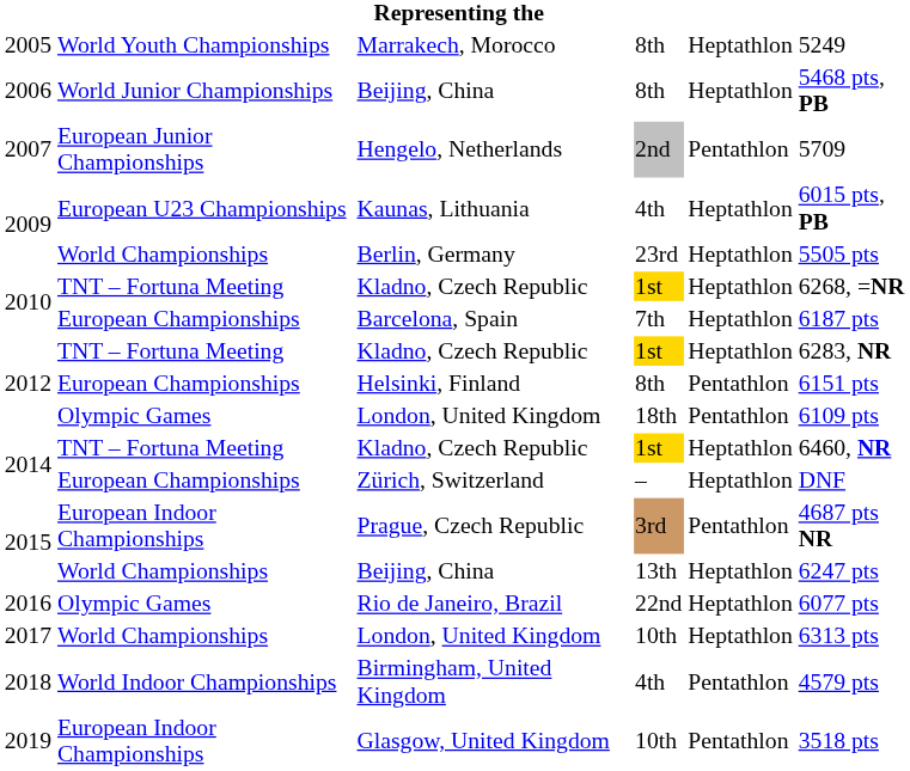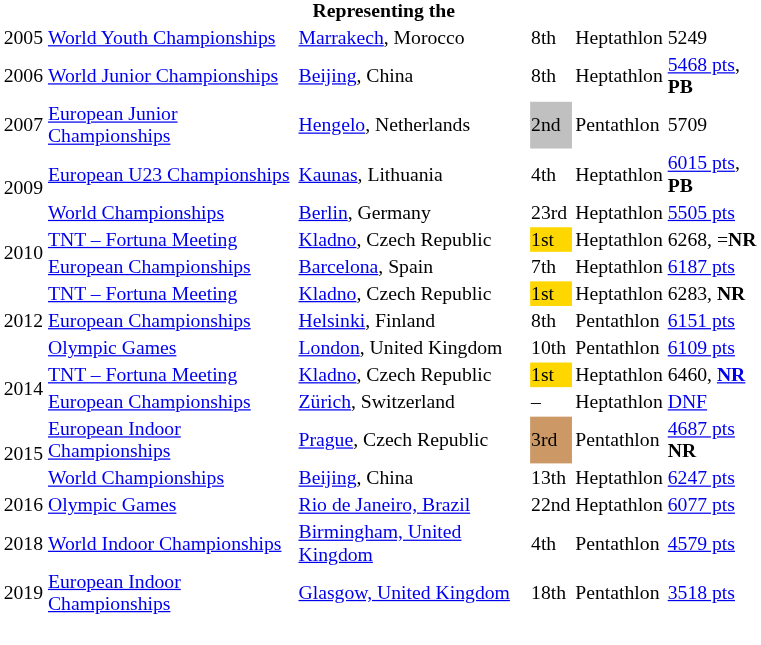2012 / London, United Kingdom | column 4: 18th -> 10th
- row: 2017 | World Championships | London, United Kingdom | 10th | Heptathlon | 6313 pts
Glasgow, United Kingdom | column 4: 10th -> 18th
